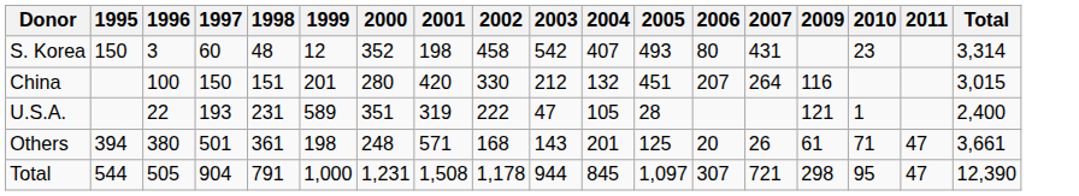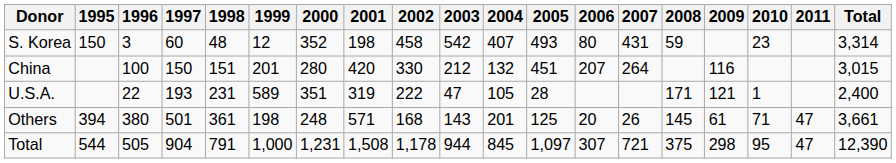+ column: 2008 | 59 | 171 | 145 | 375
